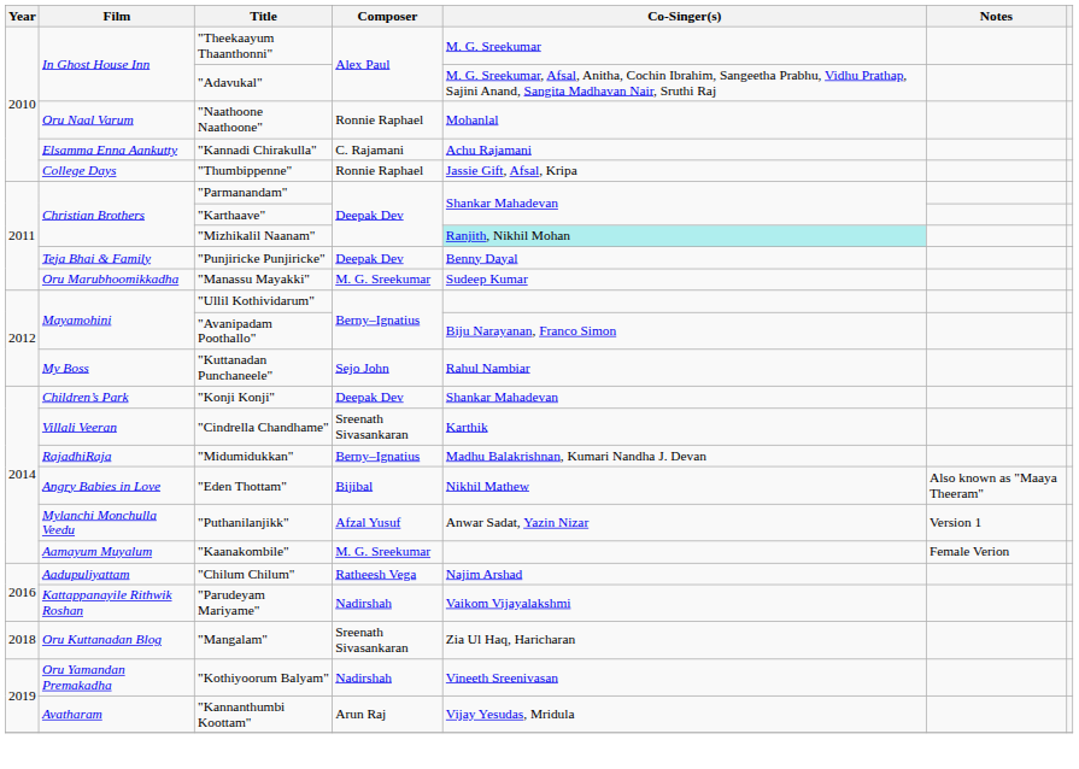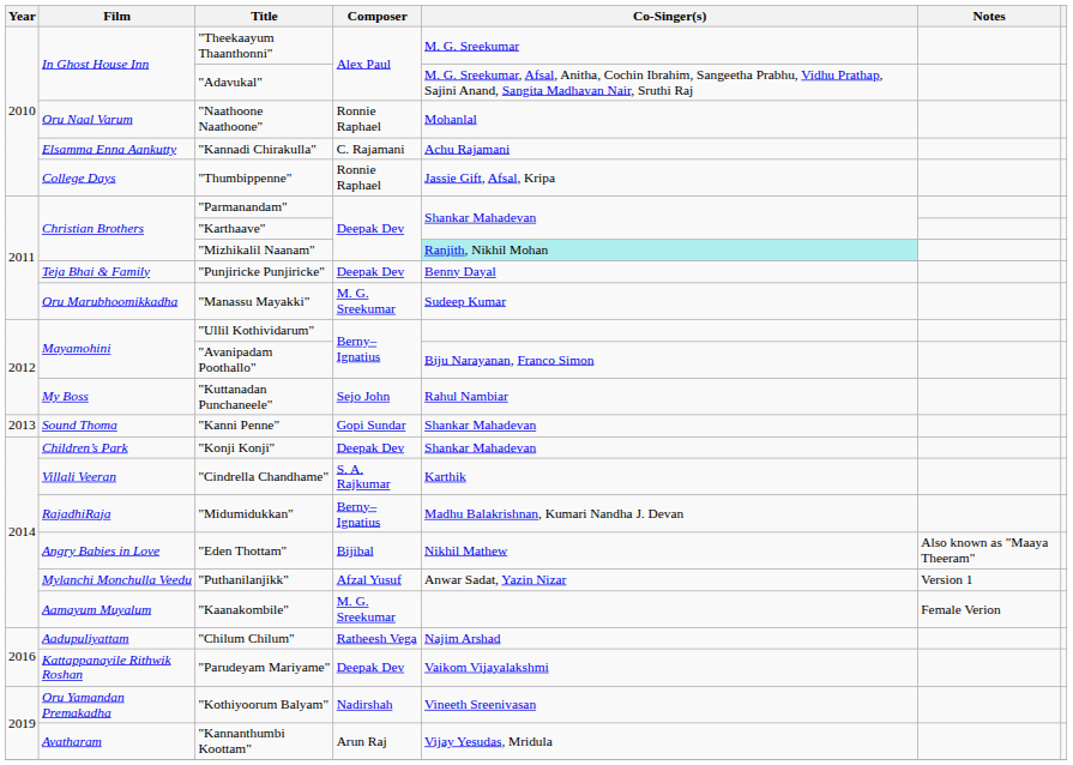+ row: 2013 | Sound Thoma | "Kanni Penne" | Gopi Sundar | Shankar Mahadevan
"Cindrella Chandhame" | Composer: Sreenath Sivasankaran -> S. A. Rajkumar
"Parudeyam Mariyame" | Composer: Nadirshah -> Deepak Dev
- row: 2018 | Oru Kuttanadan Blog | "Mangalam" | Sreenath Sivasankaran | Zia Ul Haq, Haricharan
